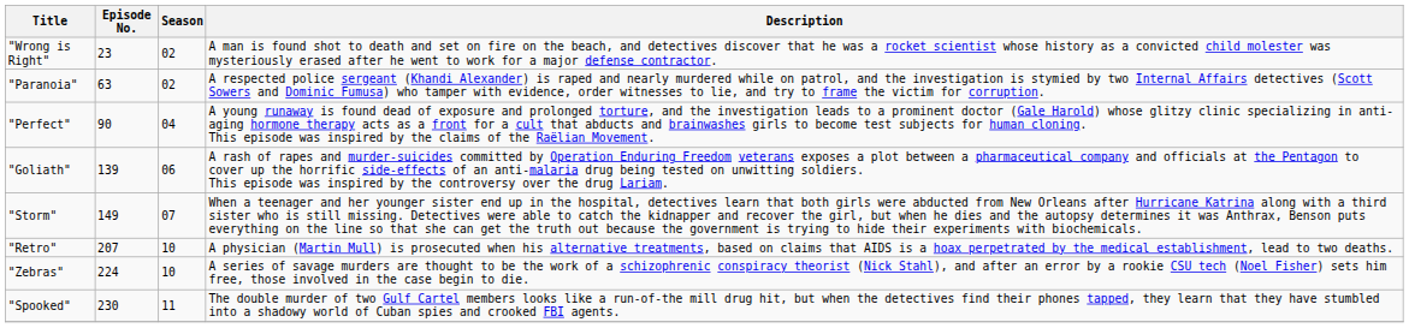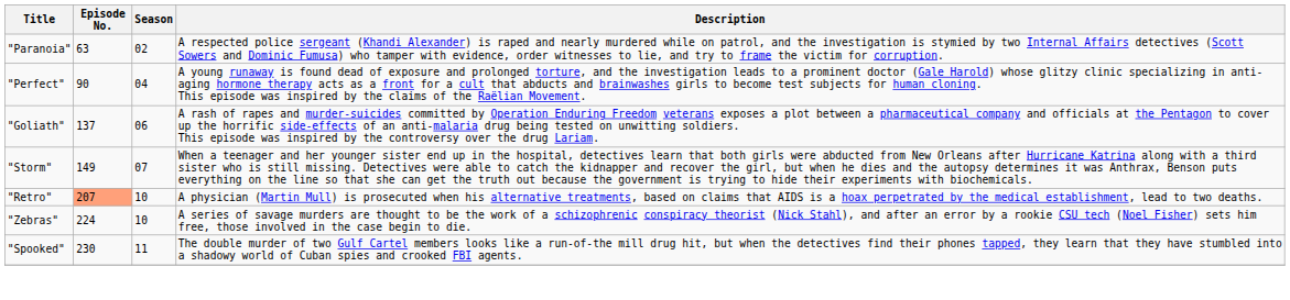- row: "Wrong is Right" | 23 | 02 | A man is found shot to death and set on fire on the beach, and detectives discover that he was a rocket scientist whose history as a convicted child molester was mysteriously erased after he went to work for a major defense contractor.
"Goliath" | Episode No.: 139 -> 137
"Retro" | Episode No.: no background -> lightsalmon background
